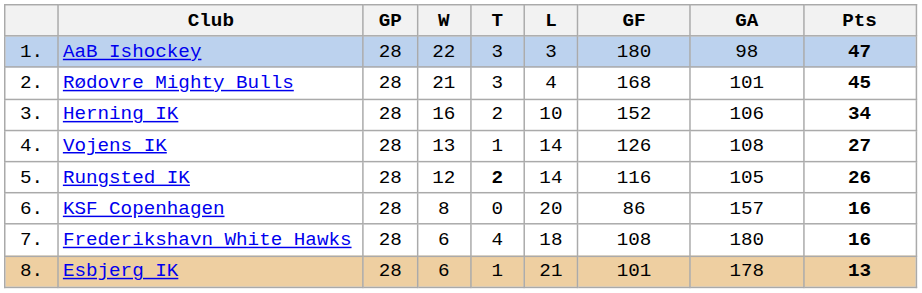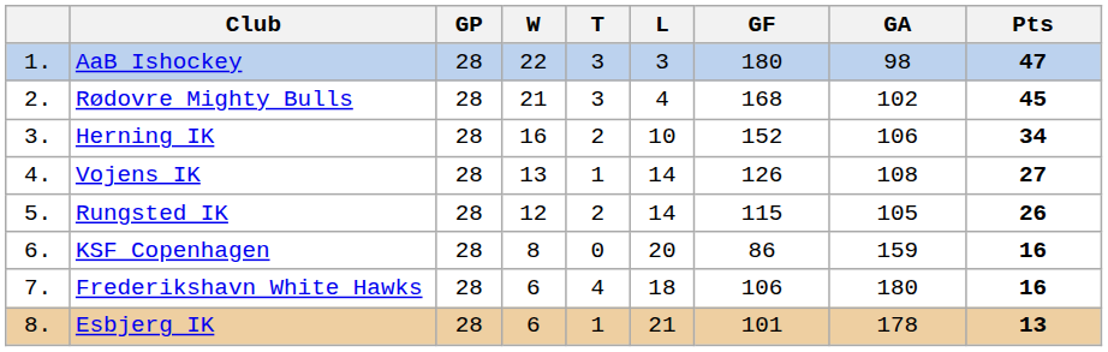Rødovre Mighty Bulls | GA: 101 -> 102
Rungsted IK | T: bold -> normal
Rungsted IK | GF: 116 -> 115
KSF Copenhagen | GA: 157 -> 159
Frederikshavn White Hawks | GF: 108 -> 106
